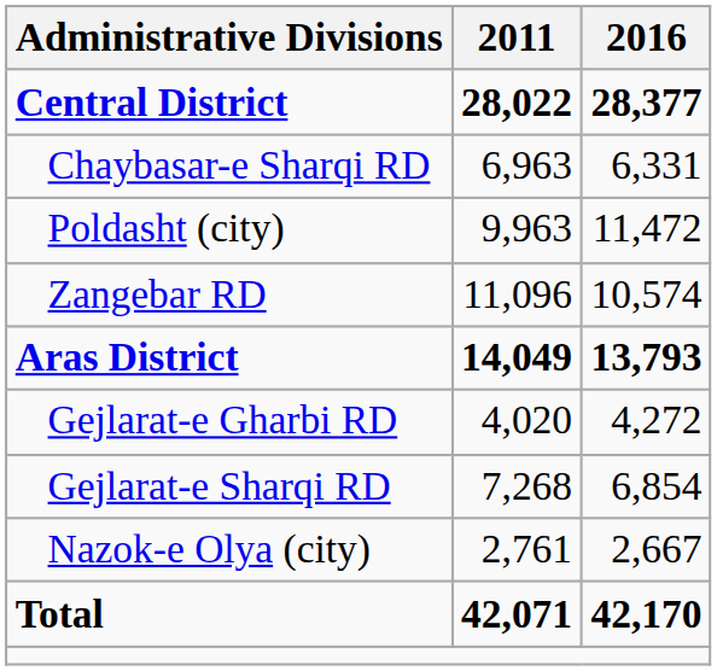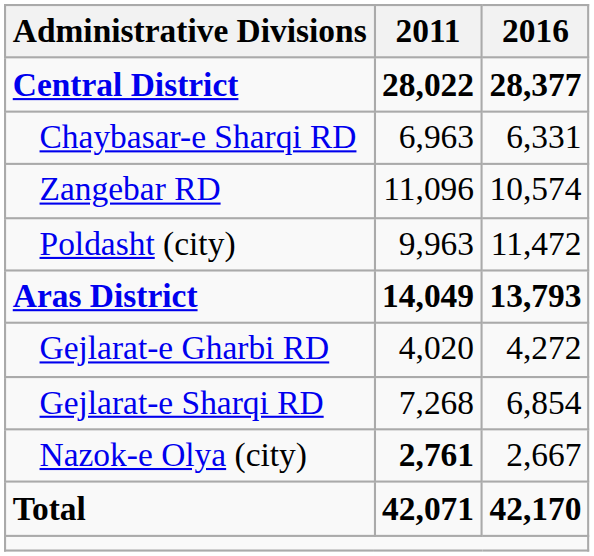rows swapped: Zangebar RD <-> Poldasht (city)
Nazok-e Olya (city) | 2011: normal -> bold
